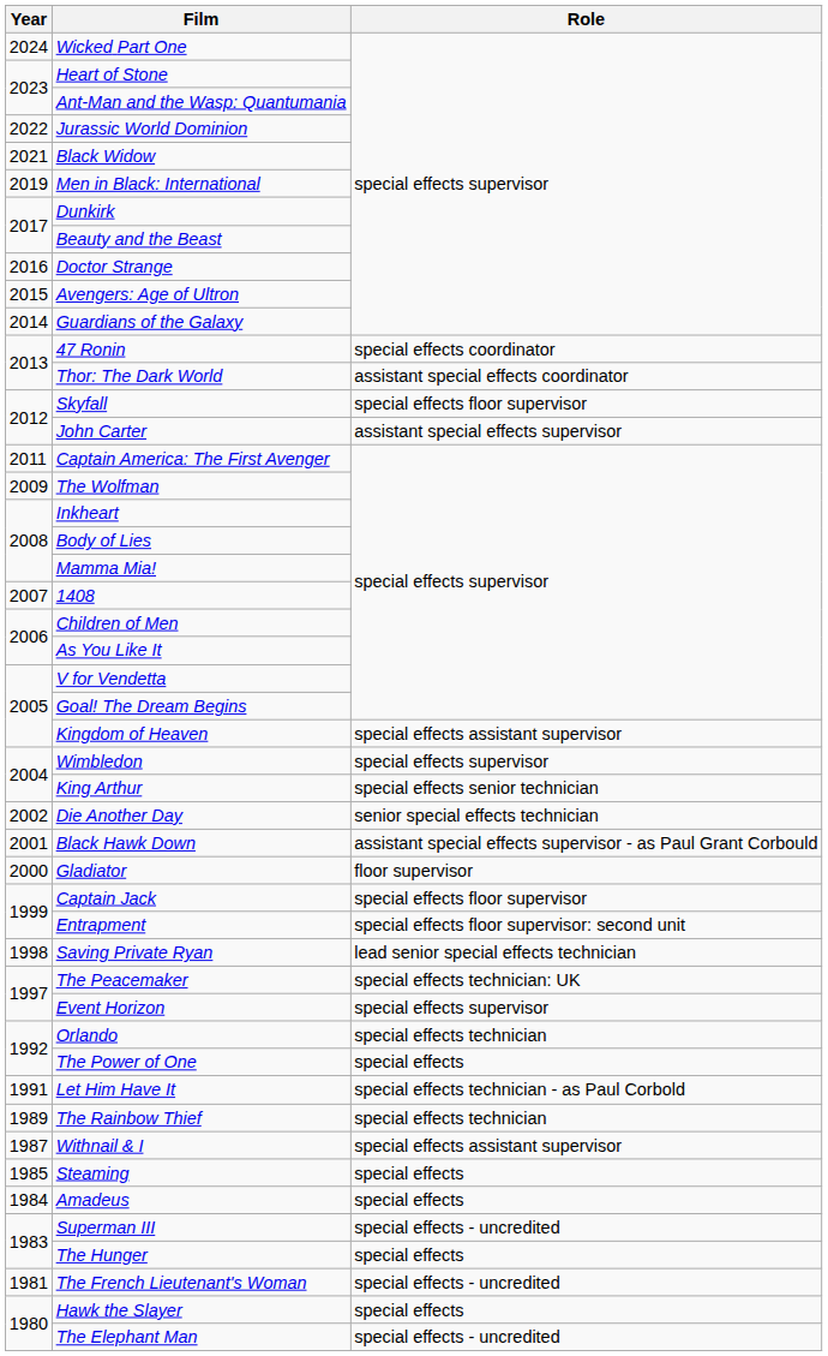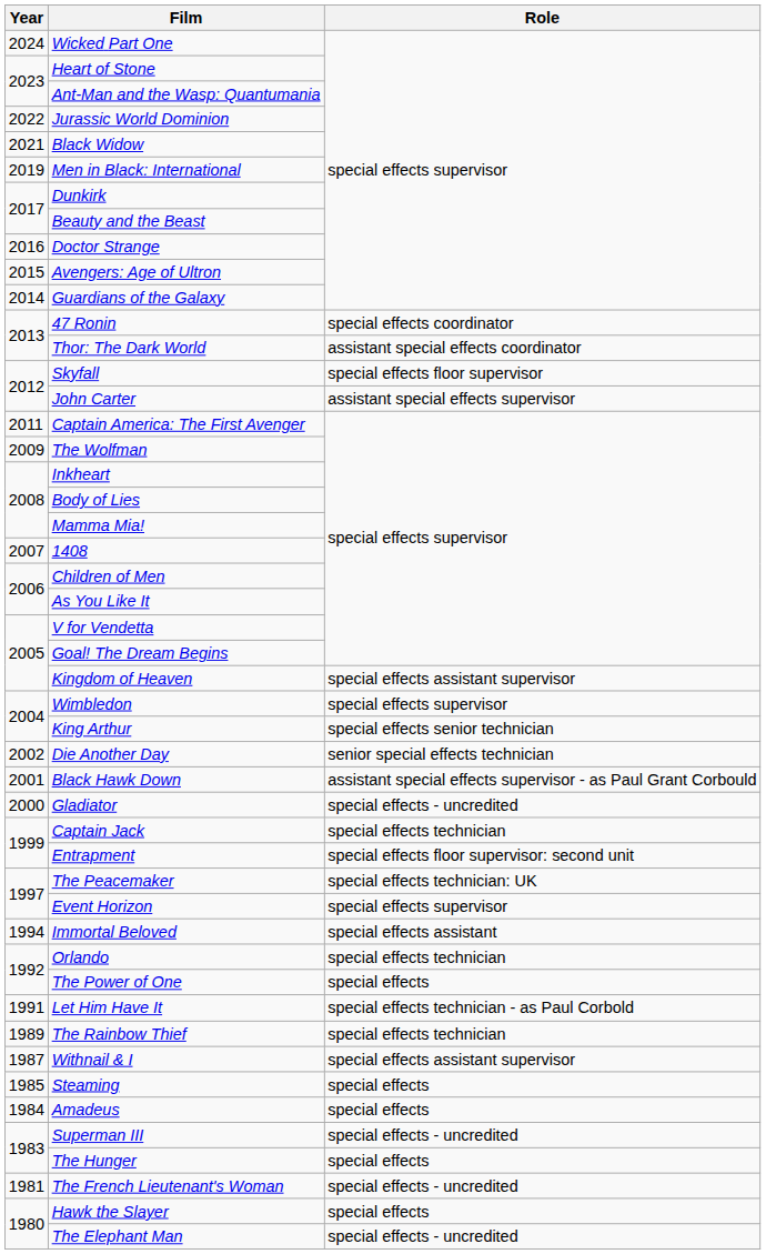Gladiator | Role: floor supervisor -> special effects - uncredited
Captain Jack | Role: special effects floor supervisor -> special effects technician
- row: 1998 | Saving Private Ryan | lead senior special effects technician
+ row: 1994 | Immortal Beloved | special effects assistant
